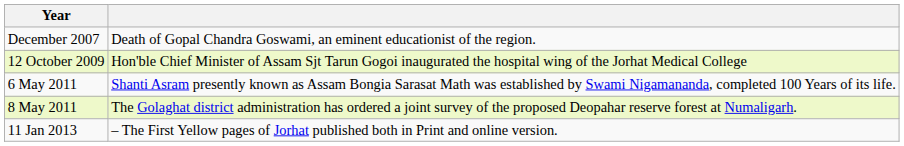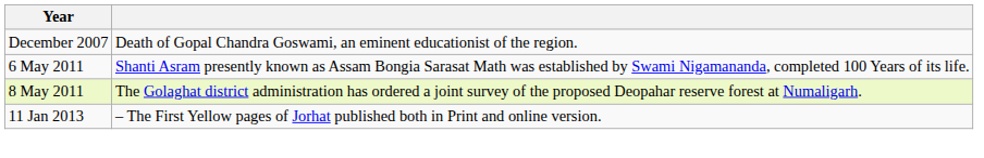- row: 12 October 2009 | Hon'ble Chief Minister of Assam Sjt Tarun Gogoi inaugurated the hospital wing of the Jorhat Medical College
